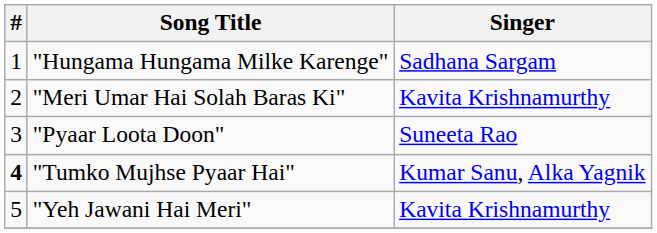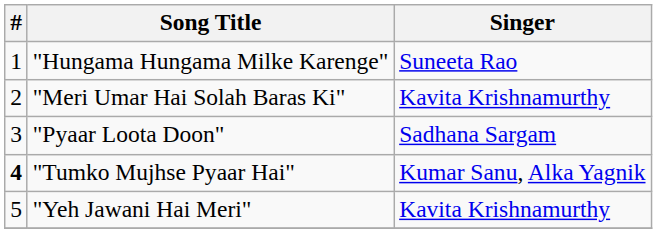"Hungama Hungama Milke Karenge" | Singer: Sadhana Sargam -> Suneeta Rao
"Pyaar Loota Doon" | Singer: Suneeta Rao -> Sadhana Sargam
